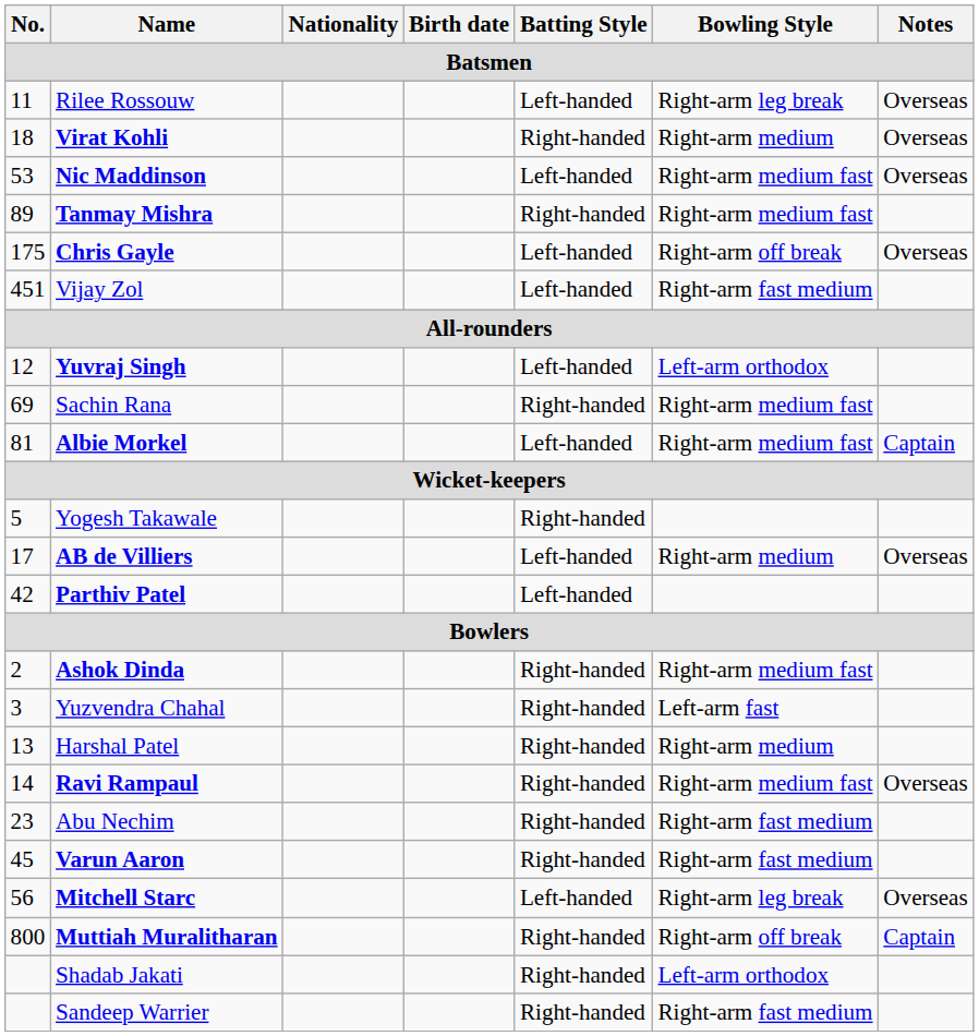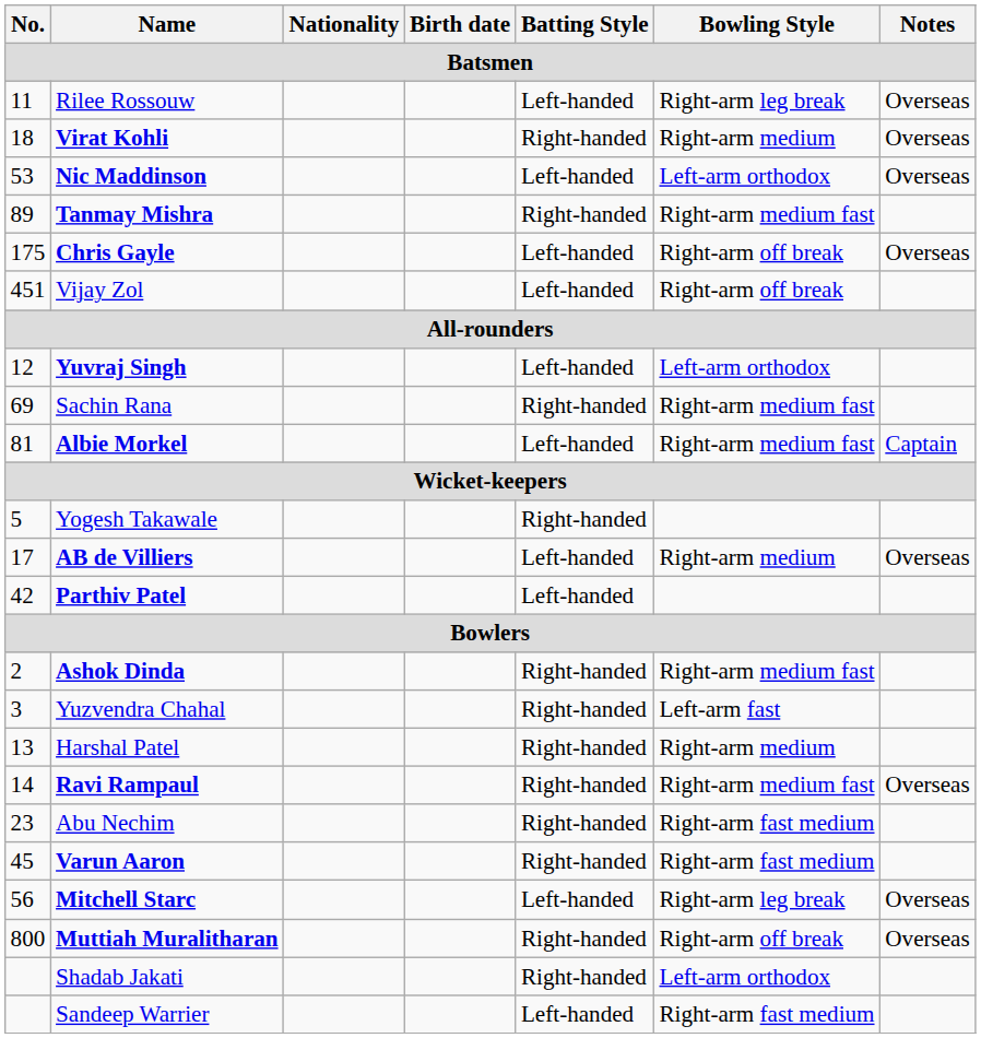Nic Maddinson | Bowling Style: Right-arm medium fast -> Left-arm orthodox
Vijay Zol | Bowling Style: Right-arm fast medium -> Right-arm off break
Muttiah Muralitharan | Notes: Captain -> Overseas
Sandeep Warrier | Batting Style: Right-handed -> Left-handed
